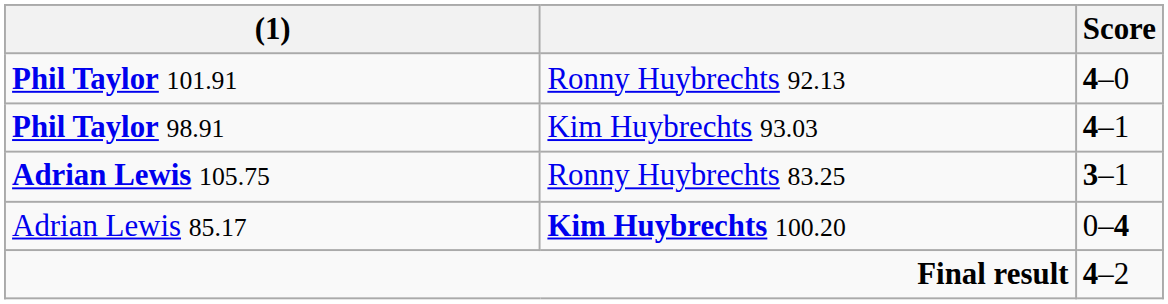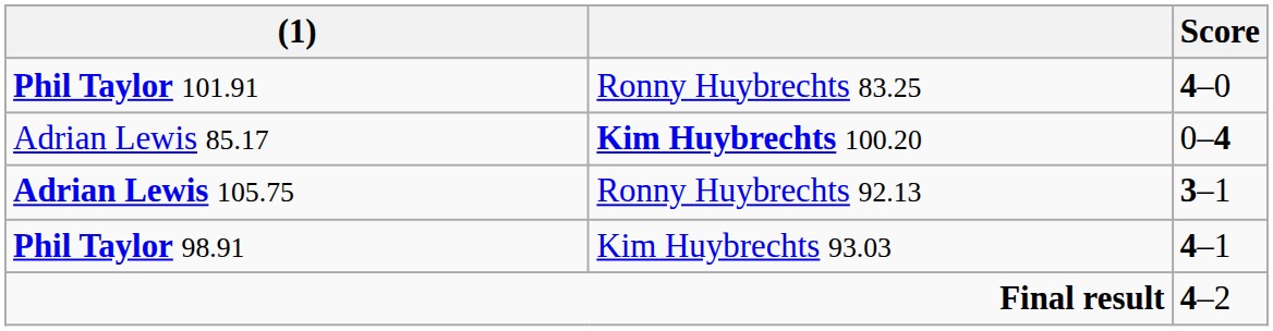Phil Taylor 101.91 | column 2: Ronny Huybrechts 92.13 -> Ronny Huybrechts 83.25
rows swapped: Adrian Lewis 85.17 <-> Phil Taylor 98.91
Adrian Lewis 105.75 | column 2: Ronny Huybrechts 83.25 -> Ronny Huybrechts 92.13
